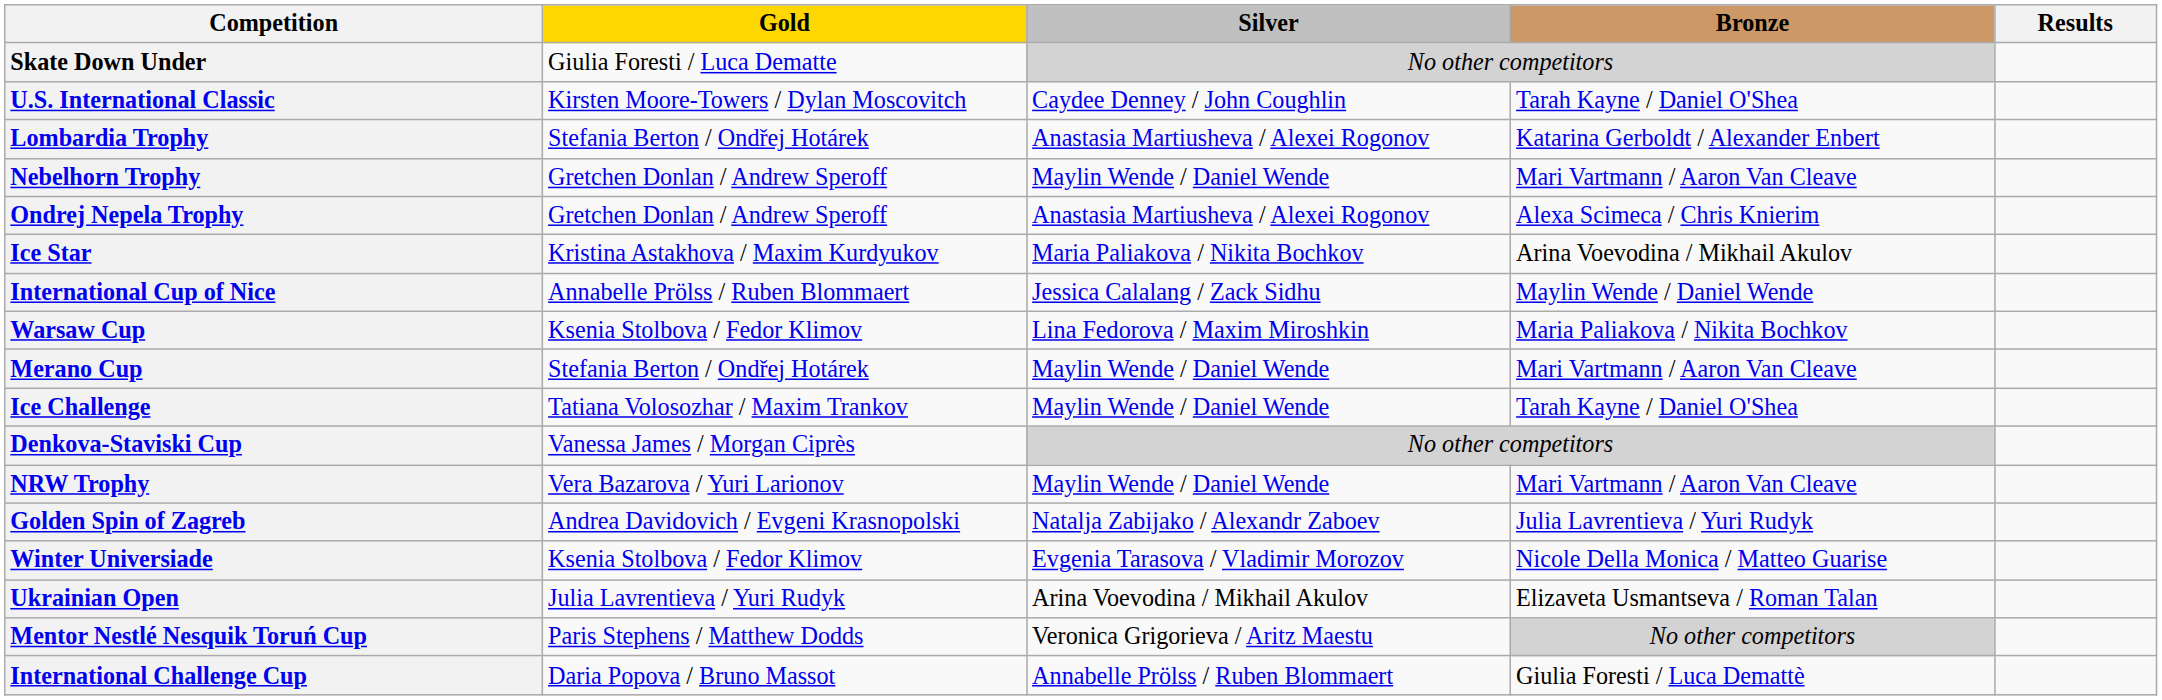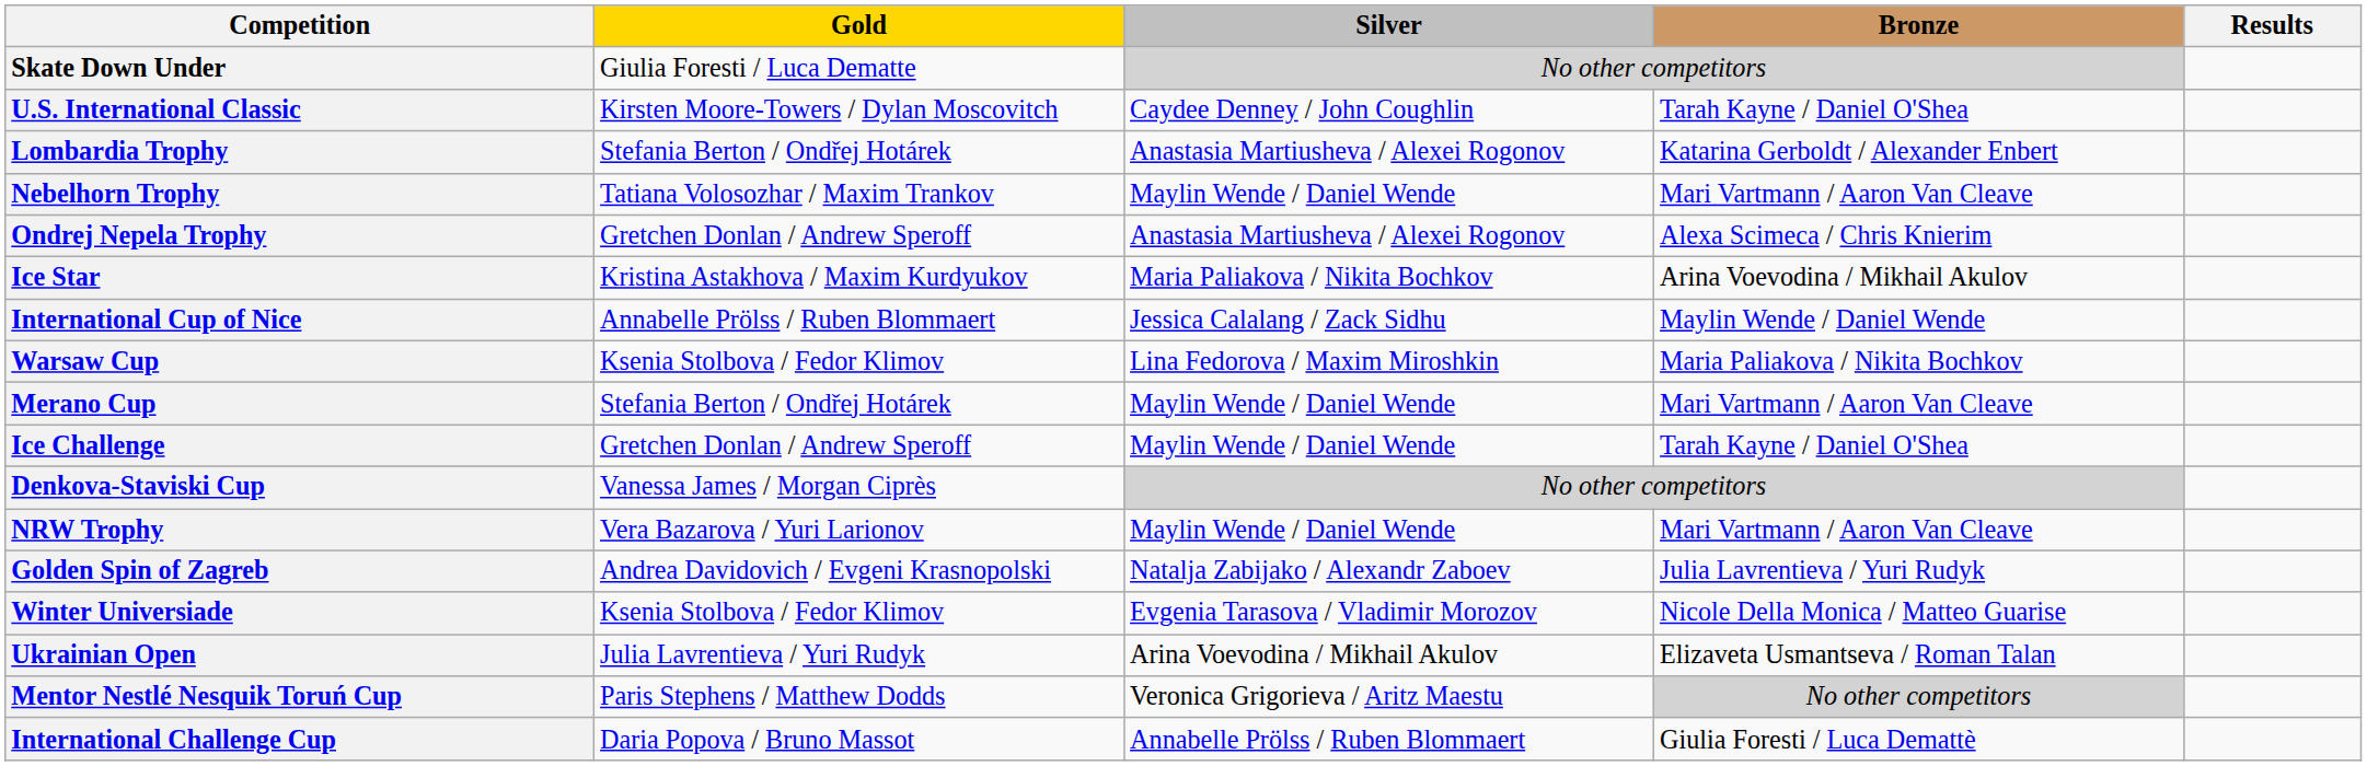Nebelhorn Trophy | Gold: Gretchen Donlan / Andrew Speroff -> Tatiana Volosozhar / Maxim Trankov
Ice Challenge | Gold: Tatiana Volosozhar / Maxim Trankov -> Gretchen Donlan / Andrew Speroff
